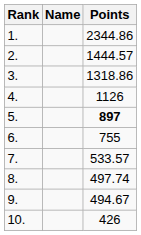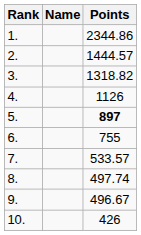3. | Points: 1318.86 -> 1318.82
9. | Points: 494.67 -> 496.67
